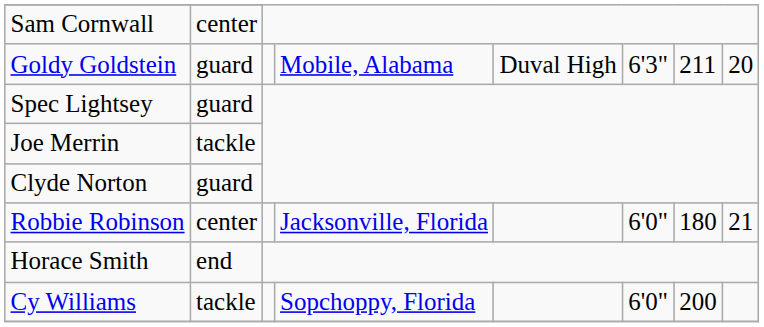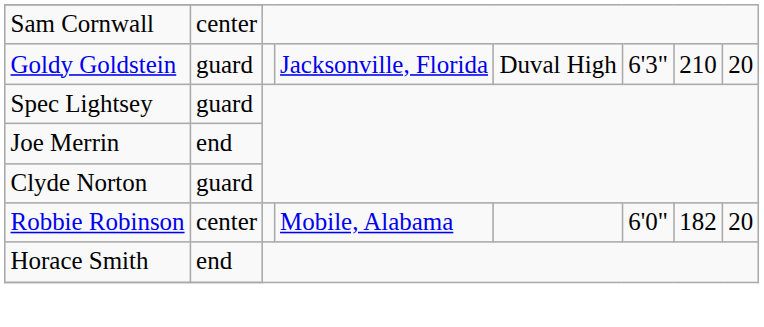Goldy Goldstein | column 4: Mobile, Alabama -> Jacksonville, Florida
Goldy Goldstein | column 7: 211 -> 210
Joe Merrin | column 2: tackle -> end
Robbie Robinson | column 4: Jacksonville, Florida -> Mobile, Alabama
Robbie Robinson | column 7: 180 -> 182
Robbie Robinson | column 8: 21 -> 20
- row: Cy Williams | tackle | Sopchoppy, Florida | 6'0" | 200
